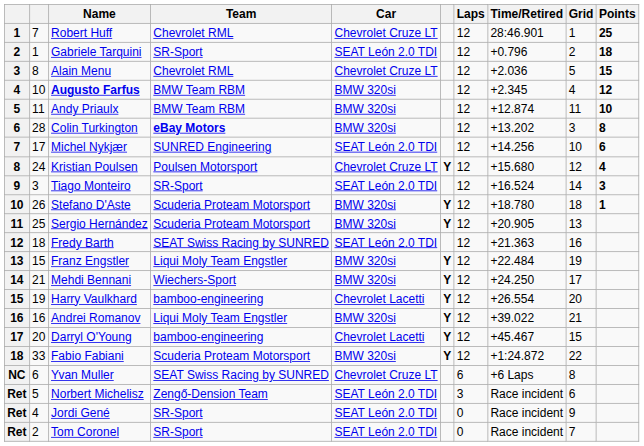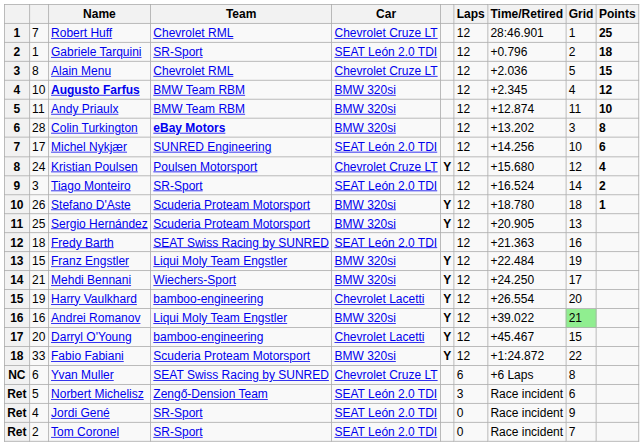Tiago Monteiro | Points: 3 -> 2
Andrei Romanov | Grid: no background -> lightgreen background
